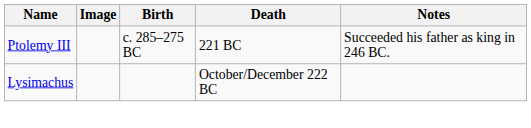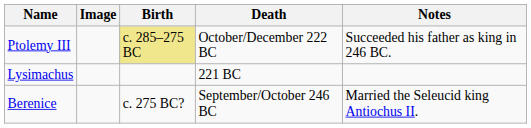Ptolemy III | Birth: no background -> khaki background
Ptolemy III | Death: 221 BC -> October/December 222 BC
Lysimachus | Death: October/December 222 BC -> 221 BC
+ row: Berenice | c. 275 BC? | September/October 246 BC | Married the Seleucid king Antiochus II.
